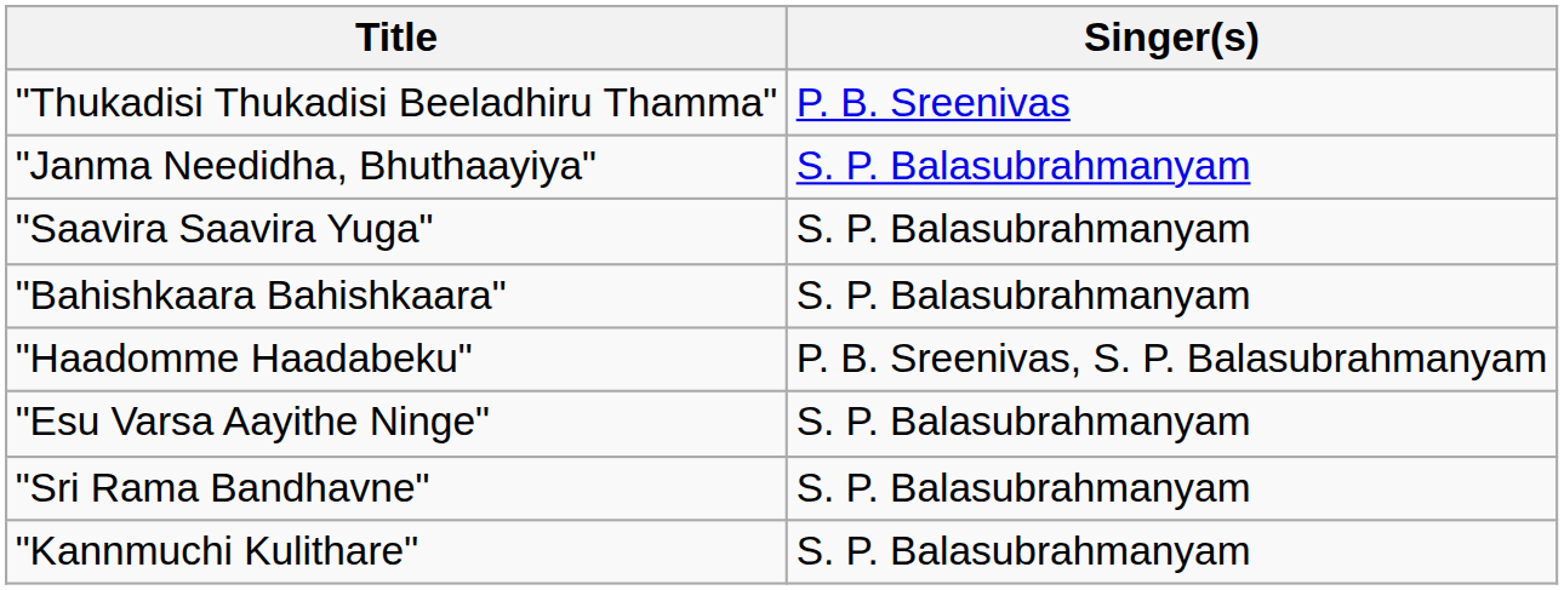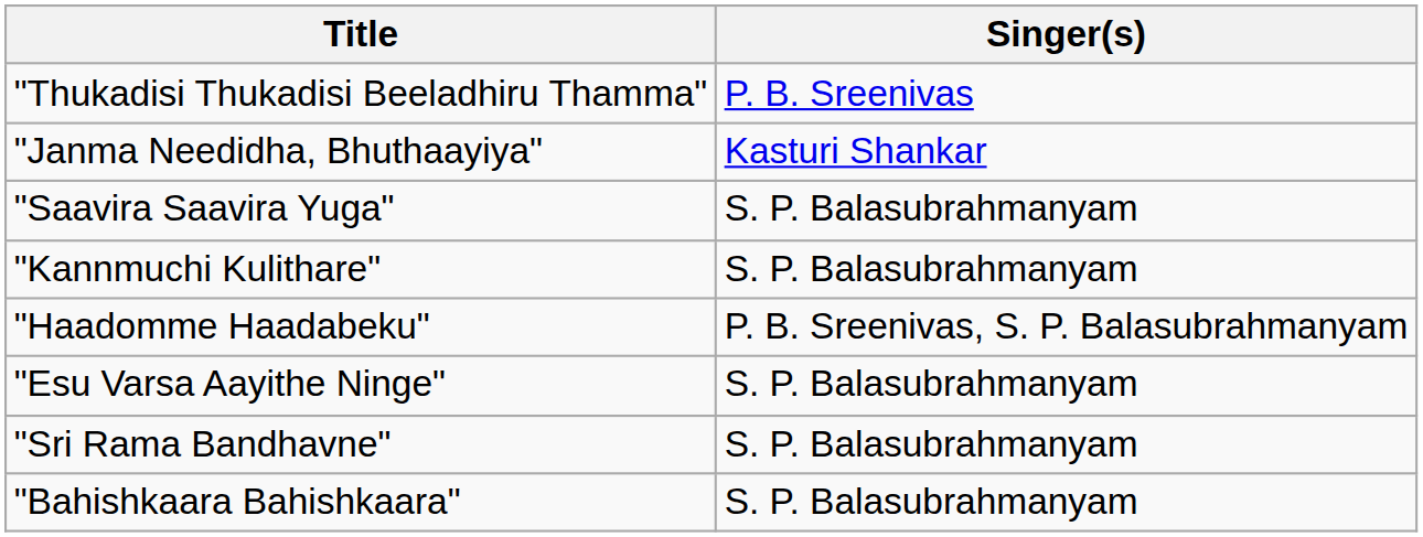"Janma Needidha, Bhuthaayiya" | Singer(s): S. P. Balasubrahmanyam -> Kasturi Shankar
rows swapped: "Kannmuchi Kulithare" <-> "Bahishkaara Bahishkaara"
